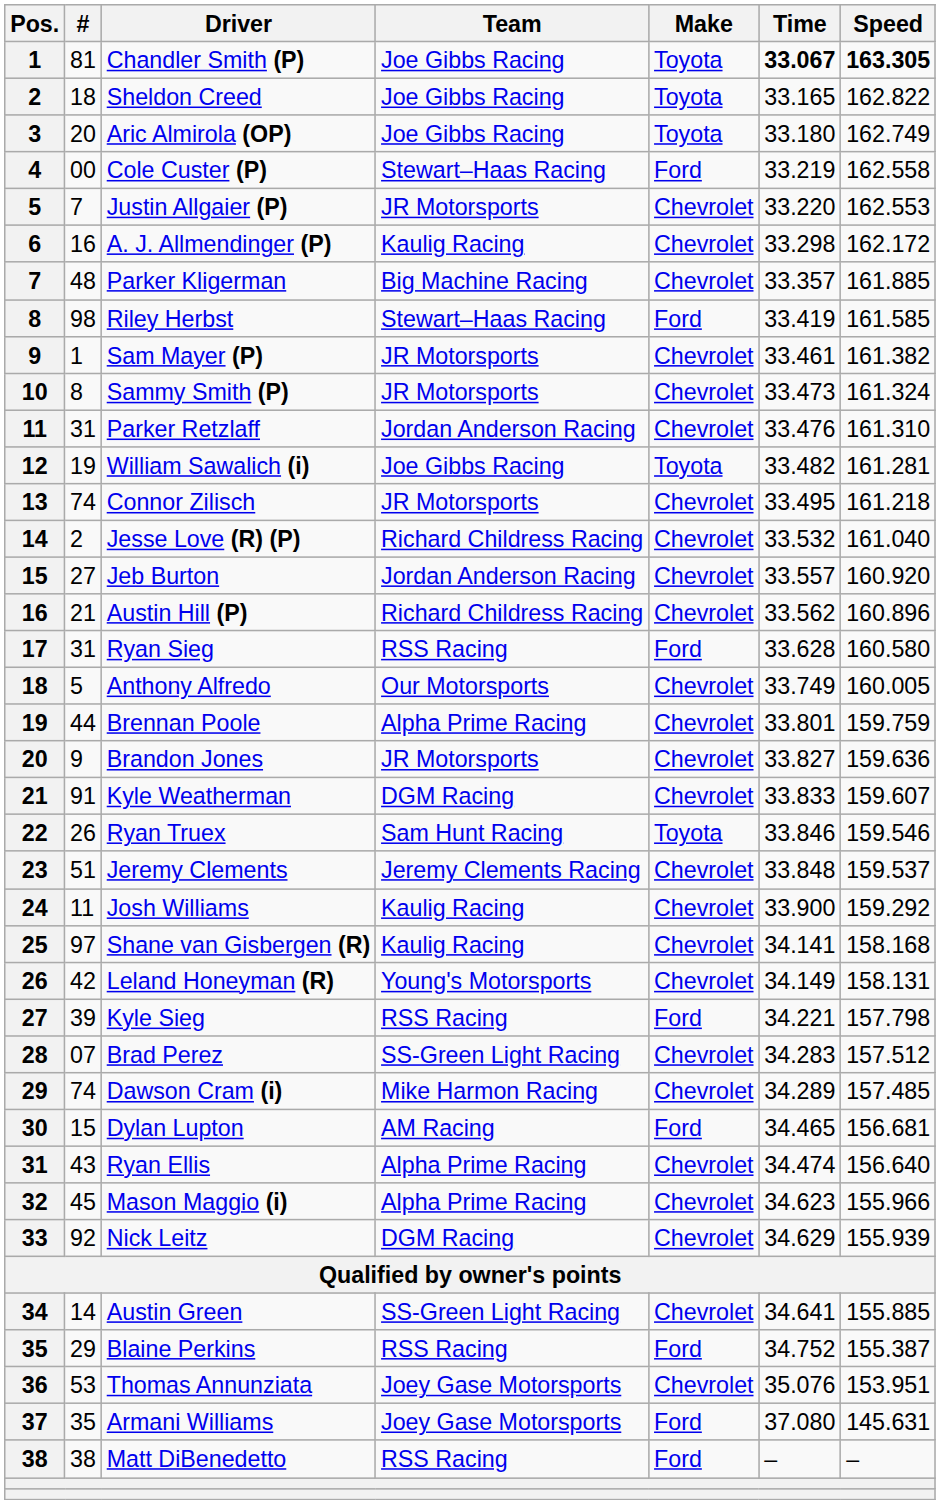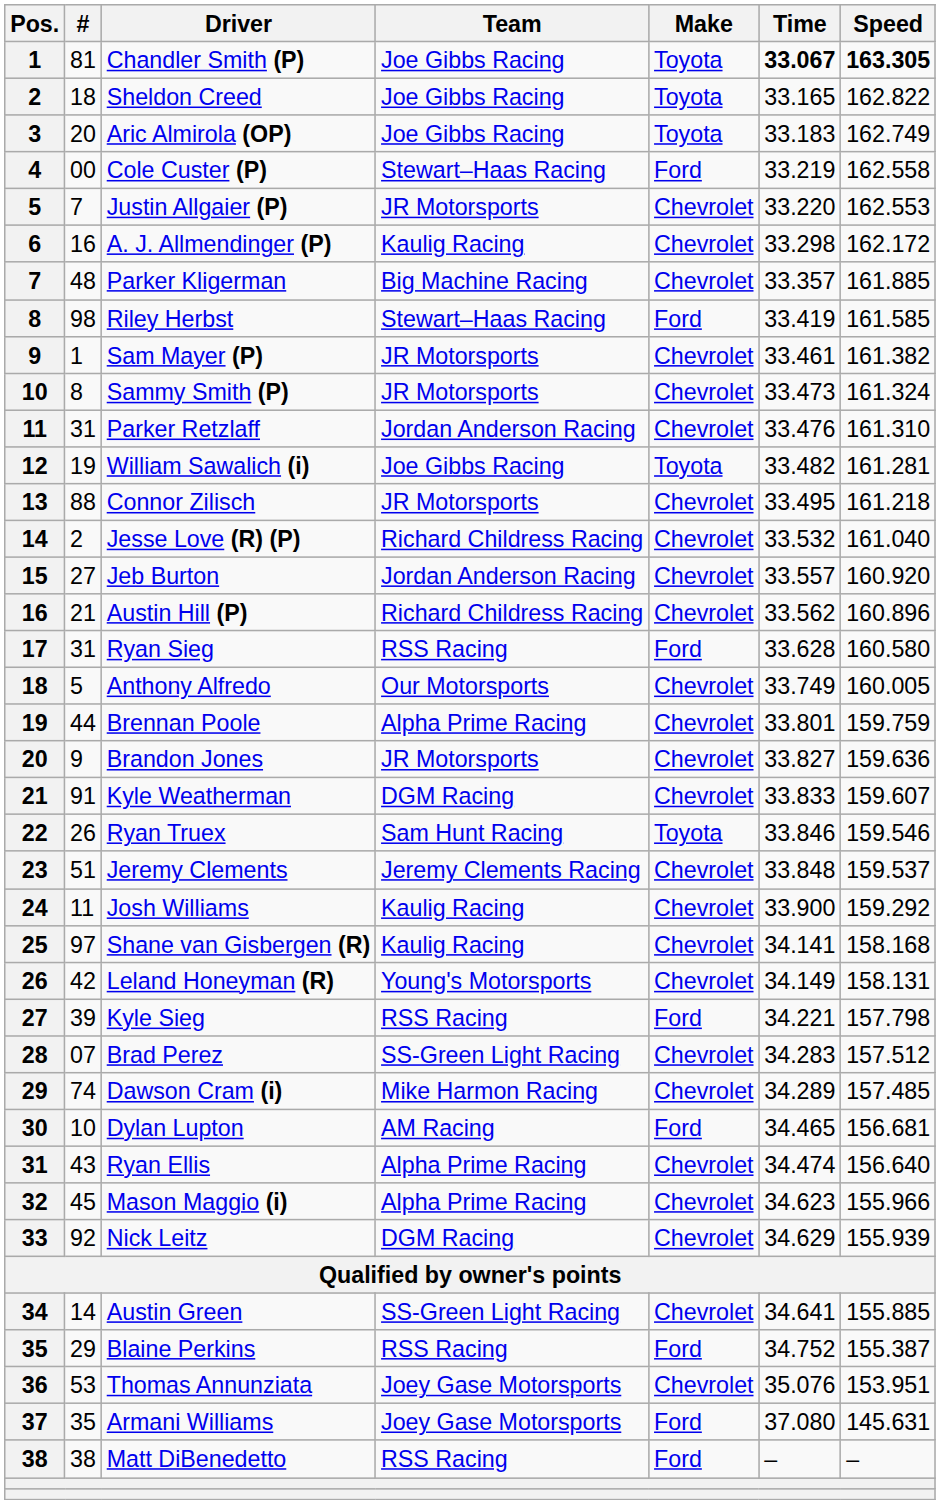Aric Almirola (OP) | Time: 33.180 -> 33.183
Connor Zilisch | #: 74 -> 88
Dylan Lupton | #: 15 -> 10
